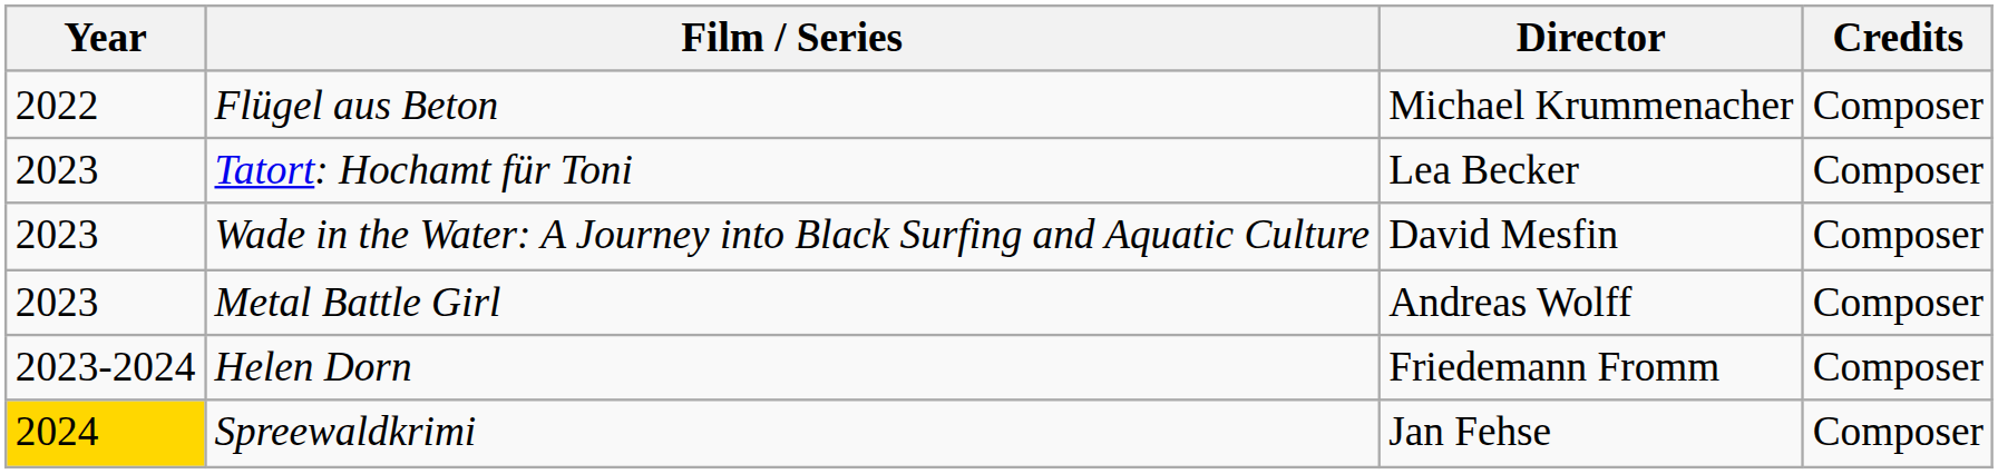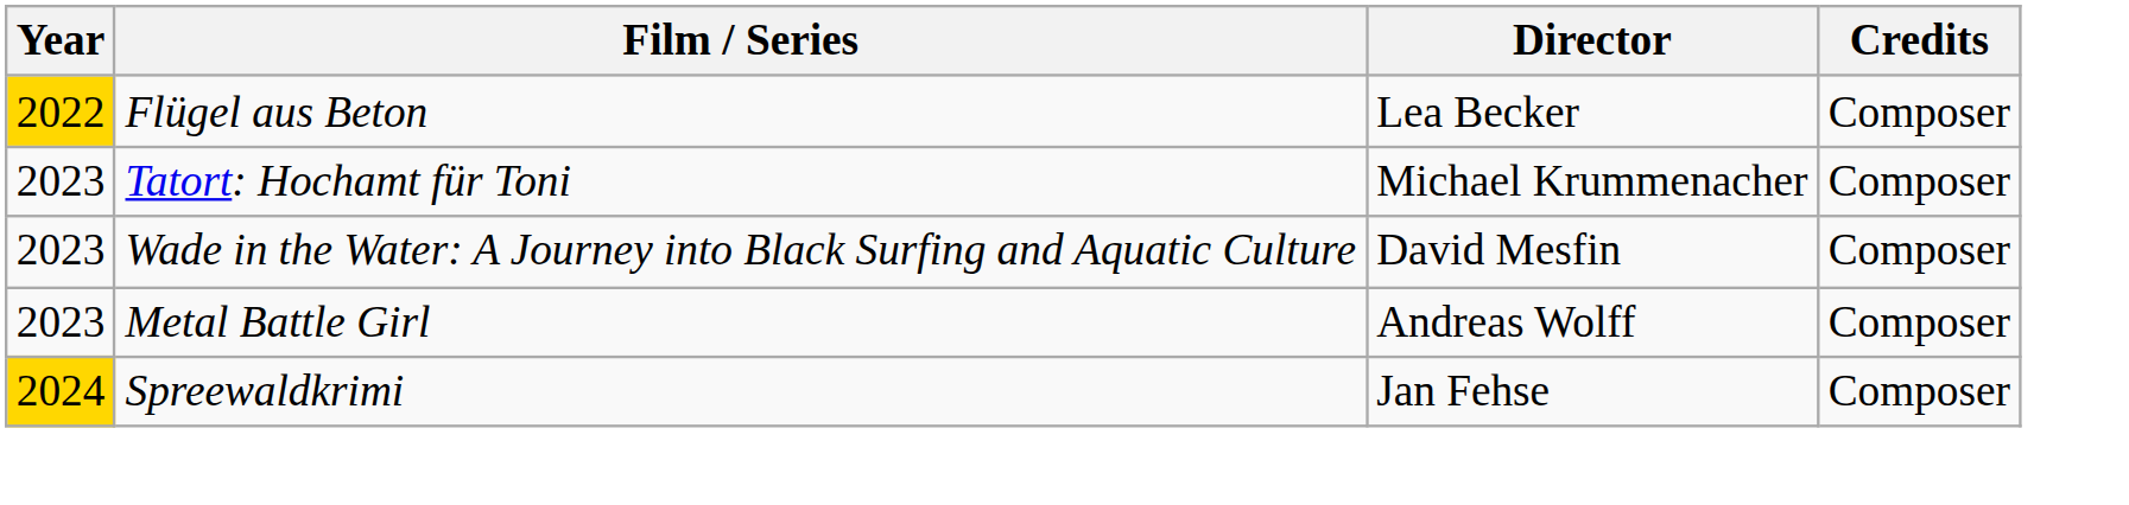Flügel aus Beton | Year: no background -> gold background
Flügel aus Beton | Director: Michael Krummenacher -> Lea Becker
Tatort: Hochamt für Toni | Director: Lea Becker -> Michael Krummenacher
- row: 2023-2024 | Helen Dorn | Friedemann Fromm | Composer
